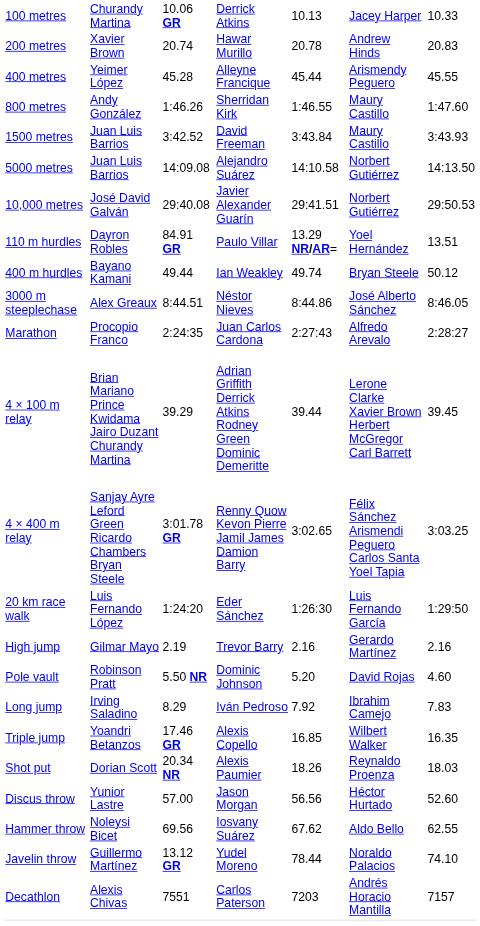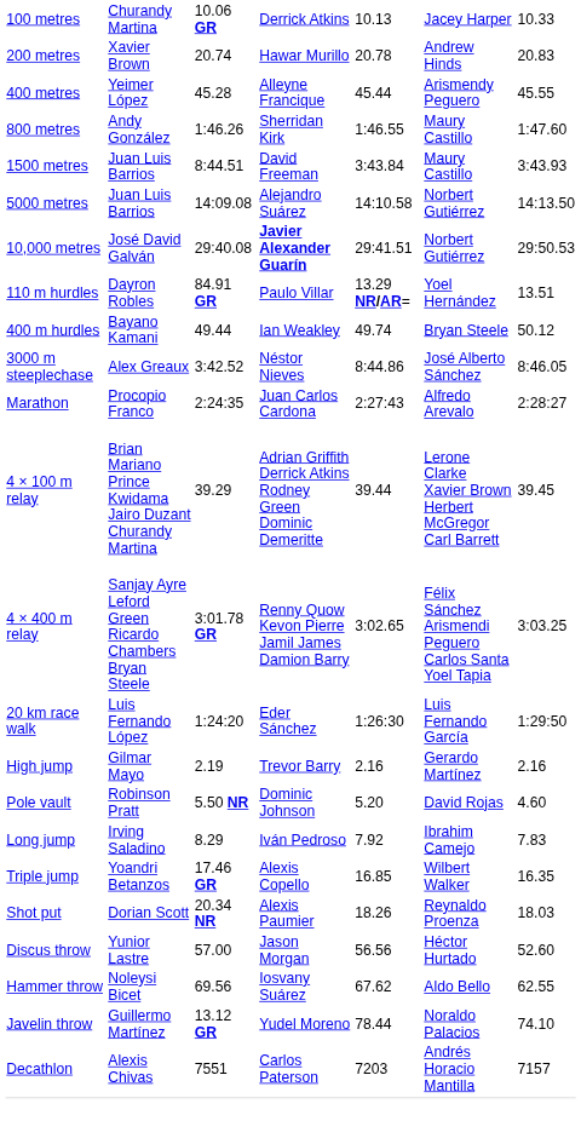1500 metres | column 3: 3:42.52 -> 8:44.51
10,000 metres | column 4: normal -> bold
3000 m steeplechase | column 3: 8:44.51 -> 3:42.52
